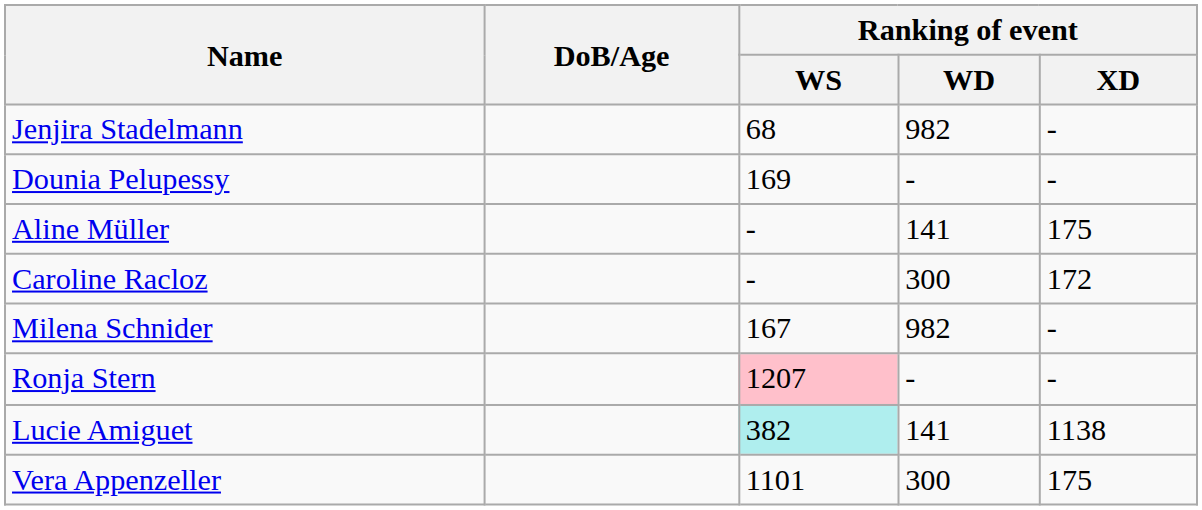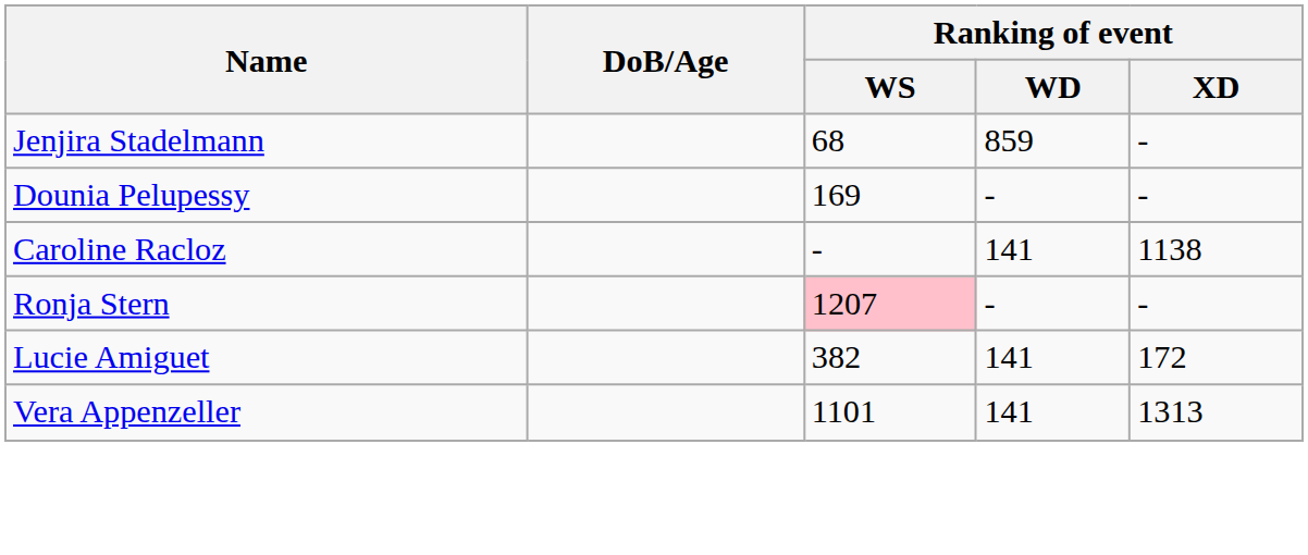Jenjira Stadelmann | Ranking of event / WD: 982 -> 859
- row: Aline Müller | - | 141 | 175
Caroline Racloz | Ranking of event / WD: 300 -> 141
Caroline Racloz | Ranking of event / XD: 172 -> 1138
- row: Milena Schnider | 167 | 982 | -
Lucie Amiguet | Ranking of event / WS: paleturquoise background -> no background
Lucie Amiguet | Ranking of event / XD: 1138 -> 172
Vera Appenzeller | Ranking of event / WD: 300 -> 141
Vera Appenzeller | Ranking of event / XD: 175 -> 1313
